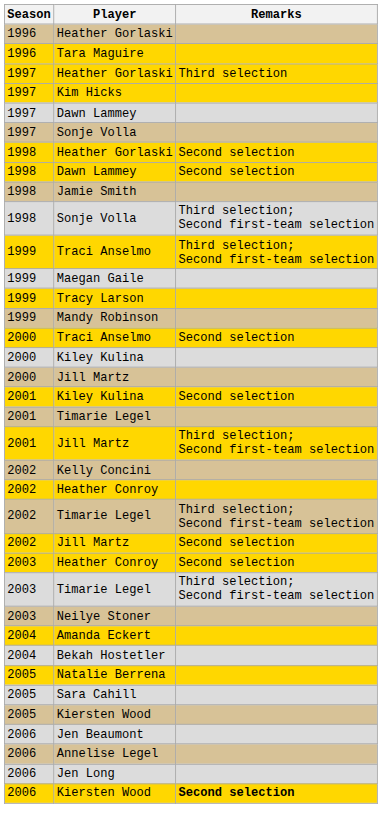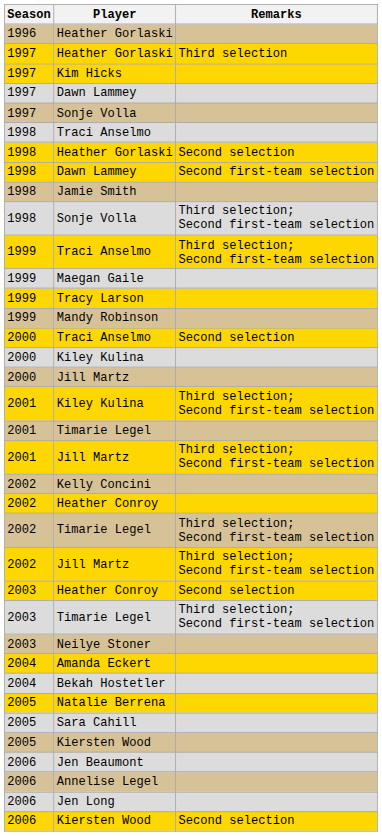- row: 1996 | Tara Maguire
+ row: 1998 | Traci Anselmo
1998 / Dawn Lammey | Remarks: Second selection -> Second first-team selection
2001 / Kiley Kulina | Remarks: Second selection -> Third selection; Second first-team selection
2002 / Jill Martz | Remarks: Second selection -> Third selection; Second first-team selection
2006 / Kiersten Wood | Remarks: bold -> normal
